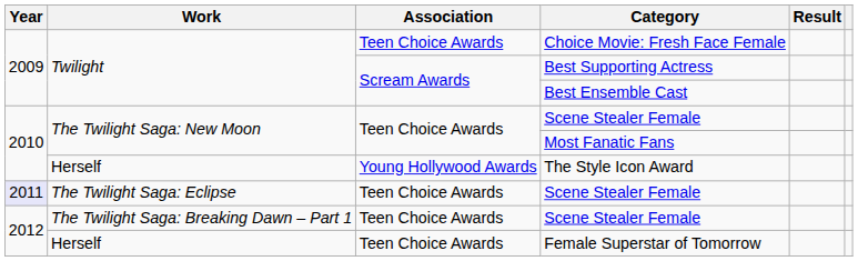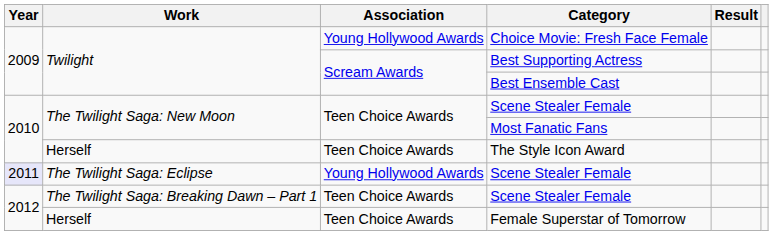Choice Movie: Fresh Face Female | Association: Teen Choice Awards -> Young Hollywood Awards
The Style Icon Award | Association: Young Hollywood Awards -> Teen Choice Awards
The Twilight Saga: Eclipse / Scene Stealer Female | Association: Teen Choice Awards -> Young Hollywood Awards
